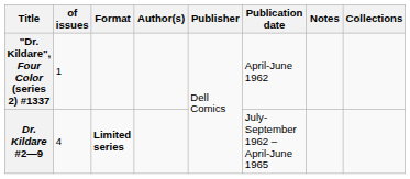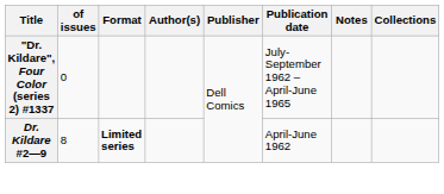"Dr. Kildare", Four Color (series 2) #1337 | of issues: 1 -> 0
"Dr. Kildare", Four Color (series 2) #1337 | Publication date: April-June 1962 -> July-September 1962 – April-June 1965
Dr. Kildare #2—9 | of issues: 4 -> 8
Dr. Kildare #2—9 | Publication date: July-September 1962 – April-June 1965 -> April-June 1962
